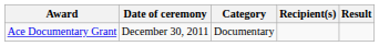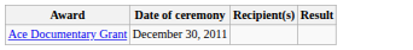- column: Category | Documentary
